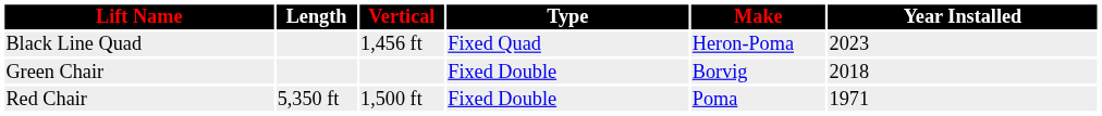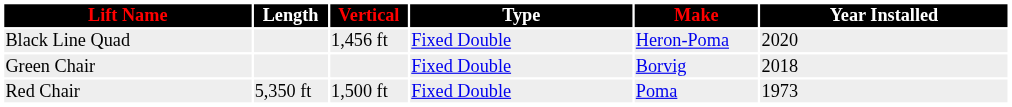Black Line Quad | Type: Fixed Quad -> Fixed Double
Black Line Quad | Year Installed: 2023 -> 2020
Red Chair | Year Installed: 1971 -> 1973
